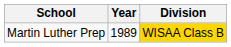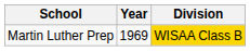Martin Luther Prep | Year: 1989 -> 1969
